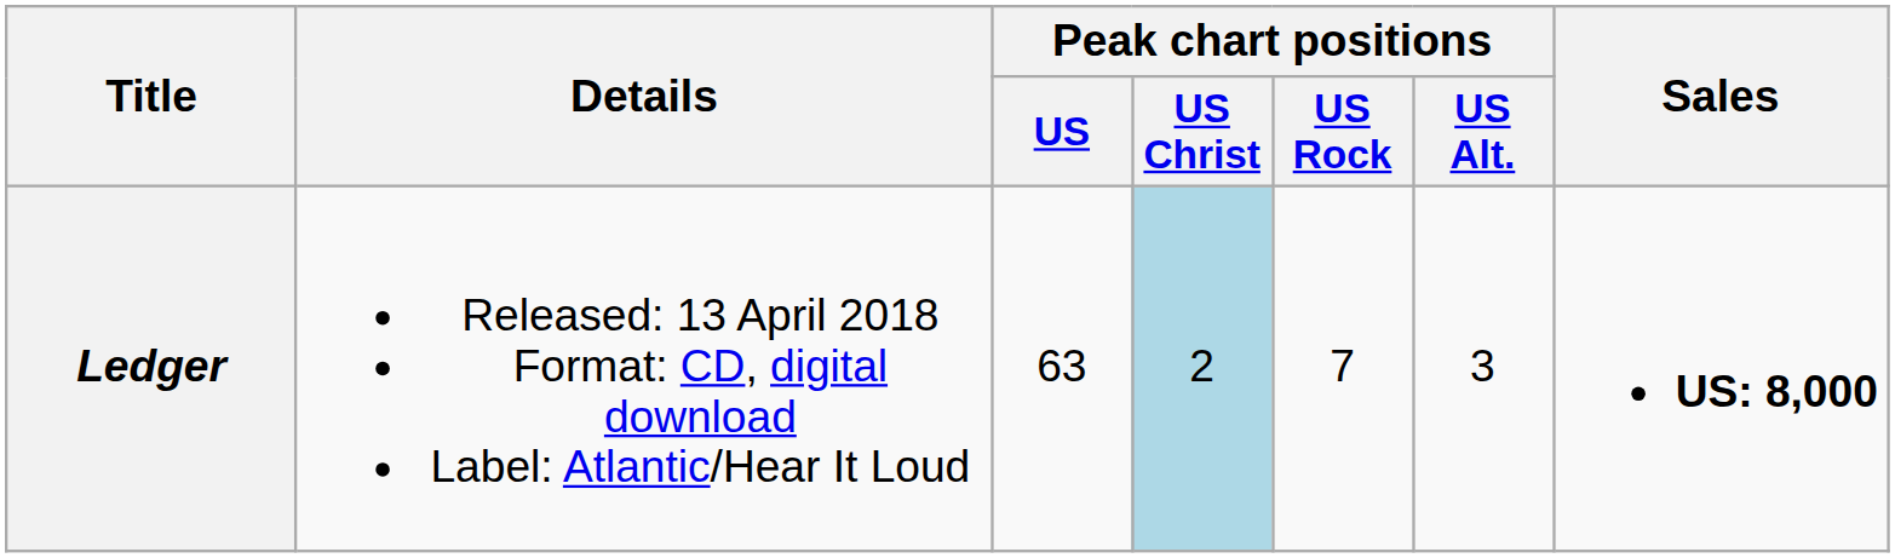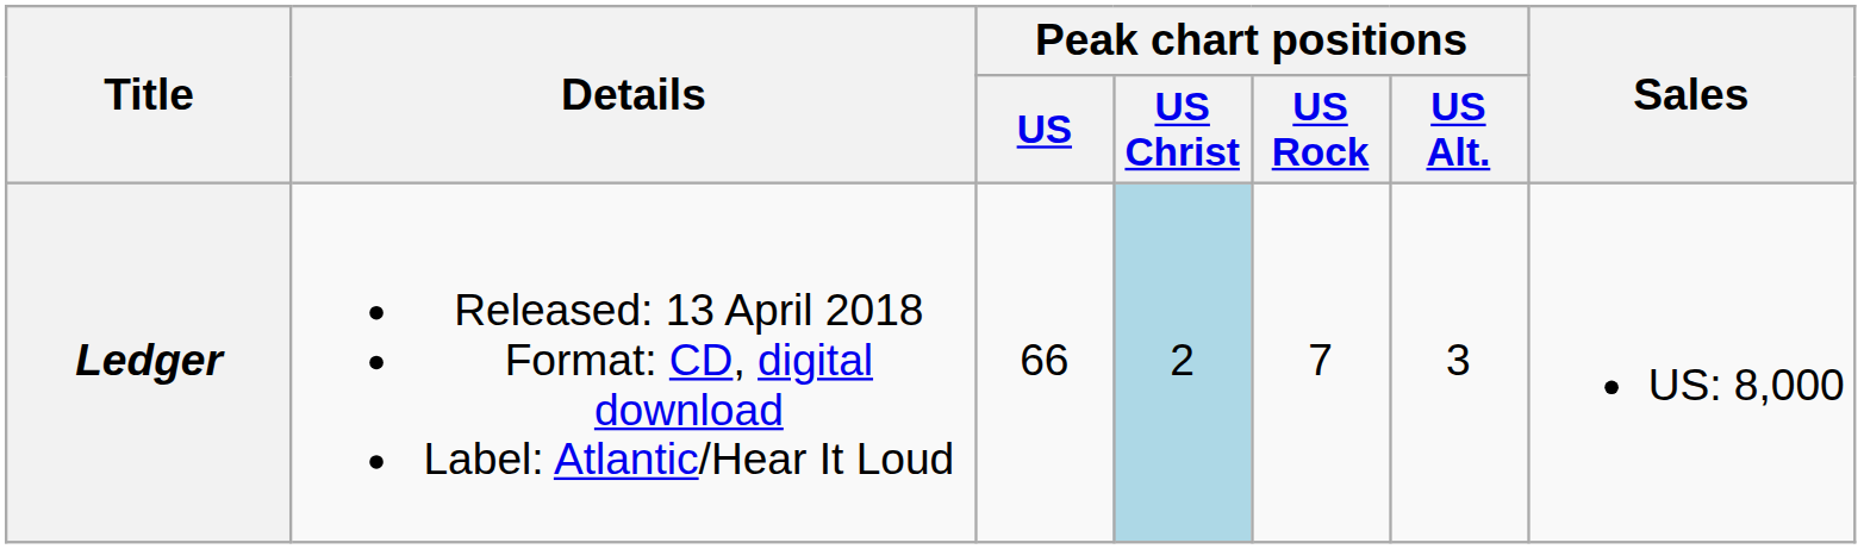Ledger | Peak chart positions / US: 63 -> 66
Ledger | Sales: bold -> normal
